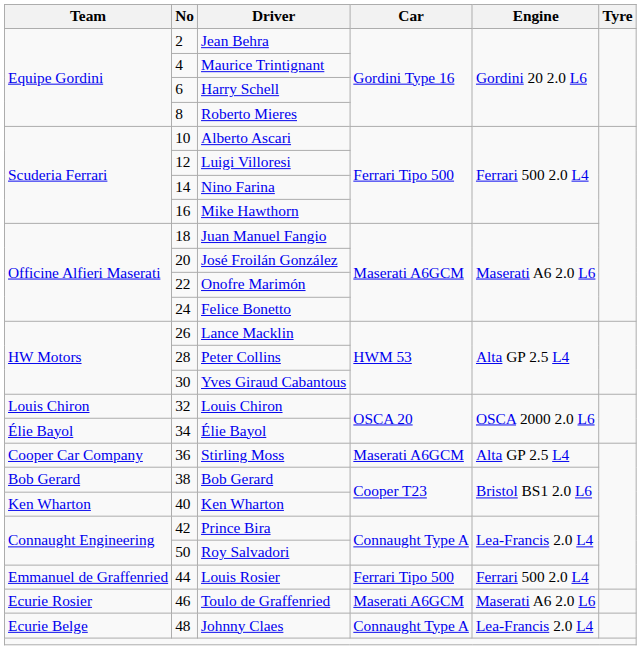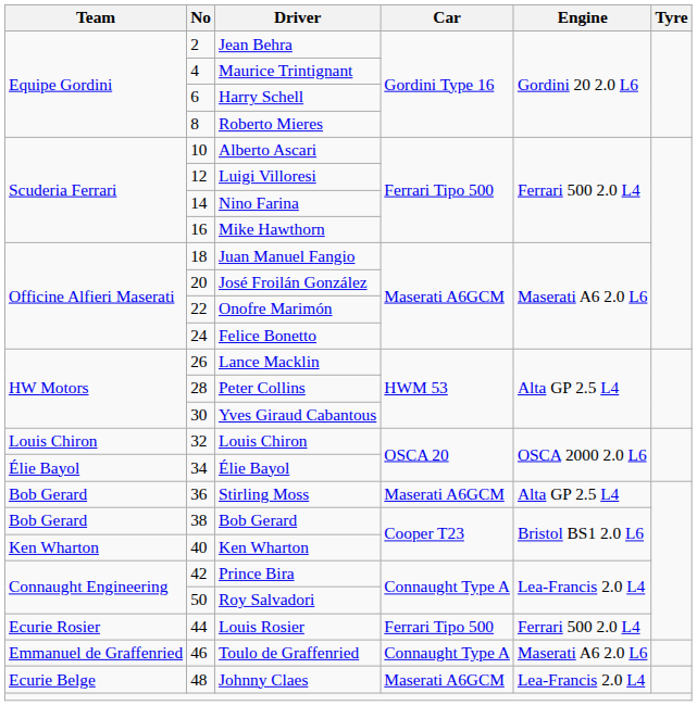Stirling Moss | Team: Cooper Car Company -> Bob Gerard
Louis Rosier | Team: Emmanuel de Graffenried -> Ecurie Rosier
Toulo de Graffenried | Team: Ecurie Rosier -> Emmanuel de Graffenried
Toulo de Graffenried | Car: Maserati A6GCM -> Connaught Type A
Johnny Claes | Car: Connaught Type A -> Maserati A6GCM
